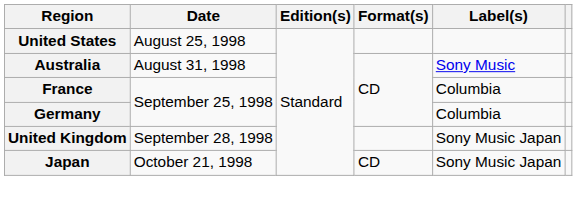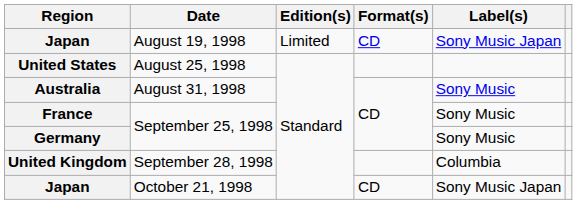+ row: Japan | August 19, 1998 | Limited | CD | Sony Music Japan
France | Label(s): Columbia -> Sony Music
Germany | Label(s): Columbia -> Sony Music
United Kingdom | Label(s): Sony Music Japan -> Columbia
